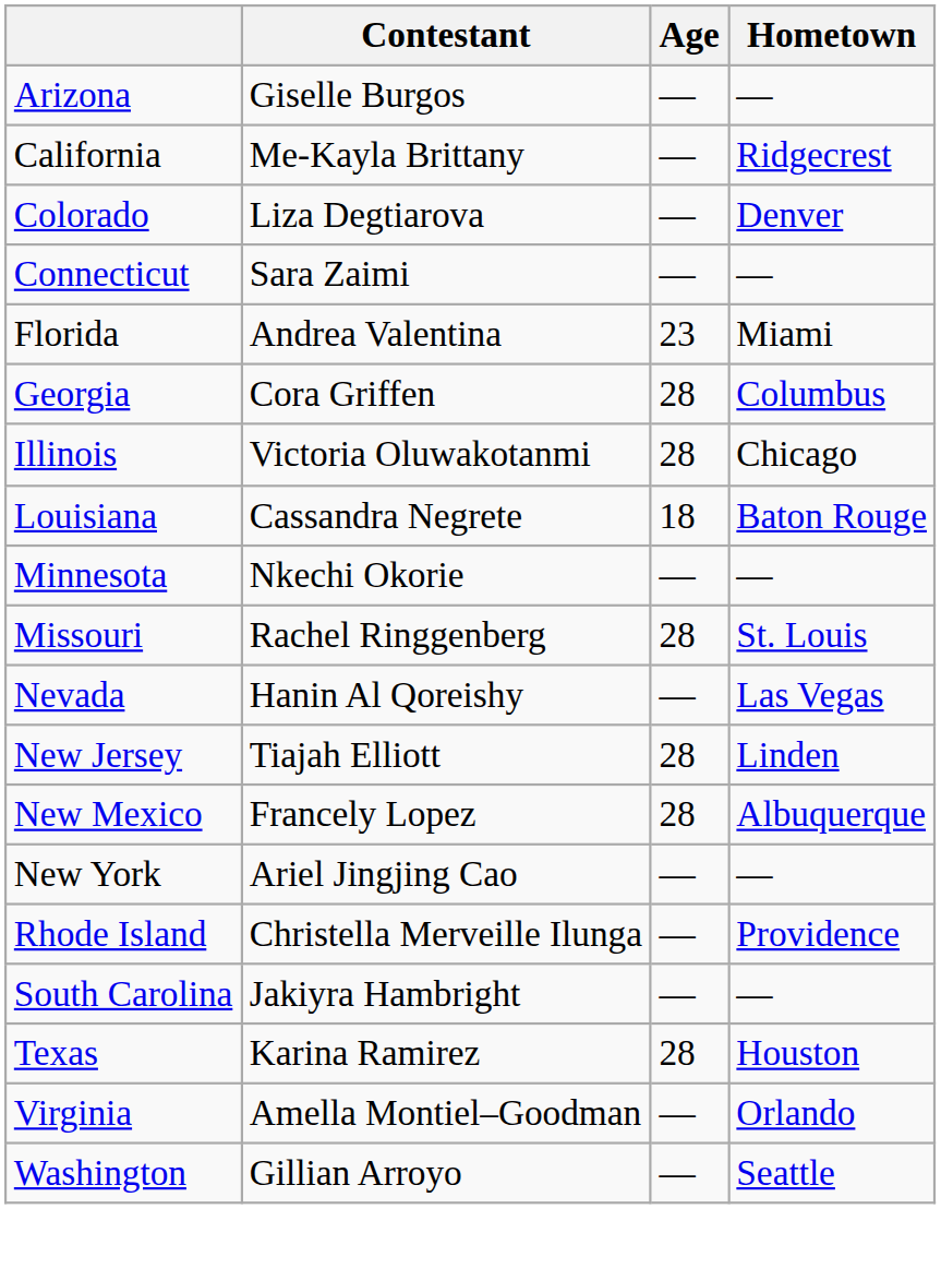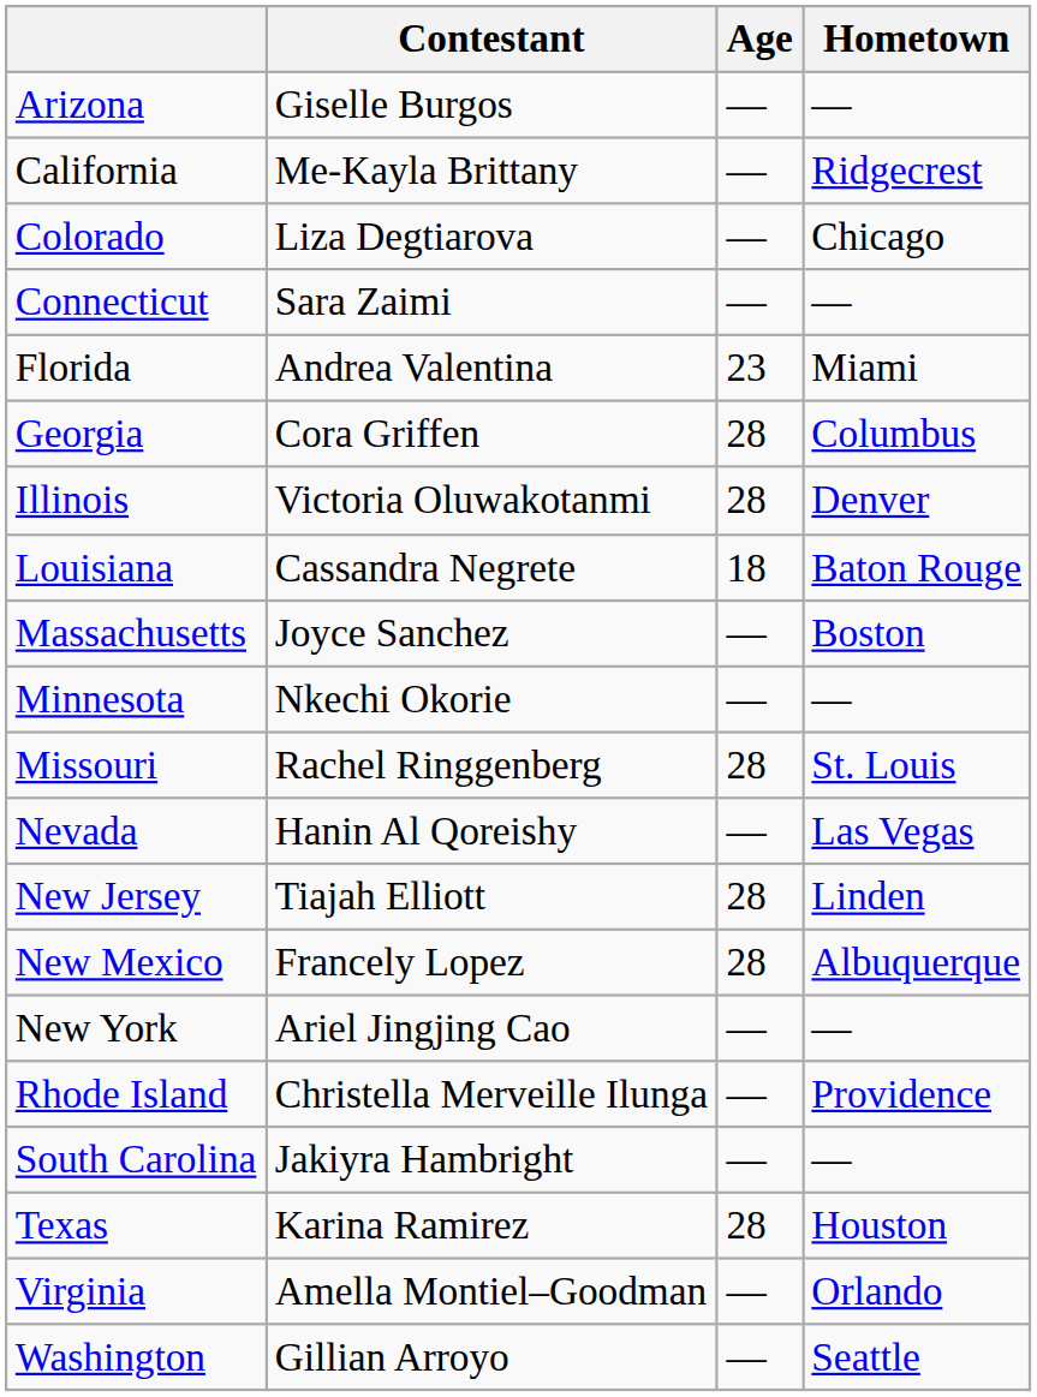Colorado | Hometown: Denver -> Chicago
Illinois | Hometown: Chicago -> Denver
+ row: Massachusetts | Joyce Sanchez | — | Boston
